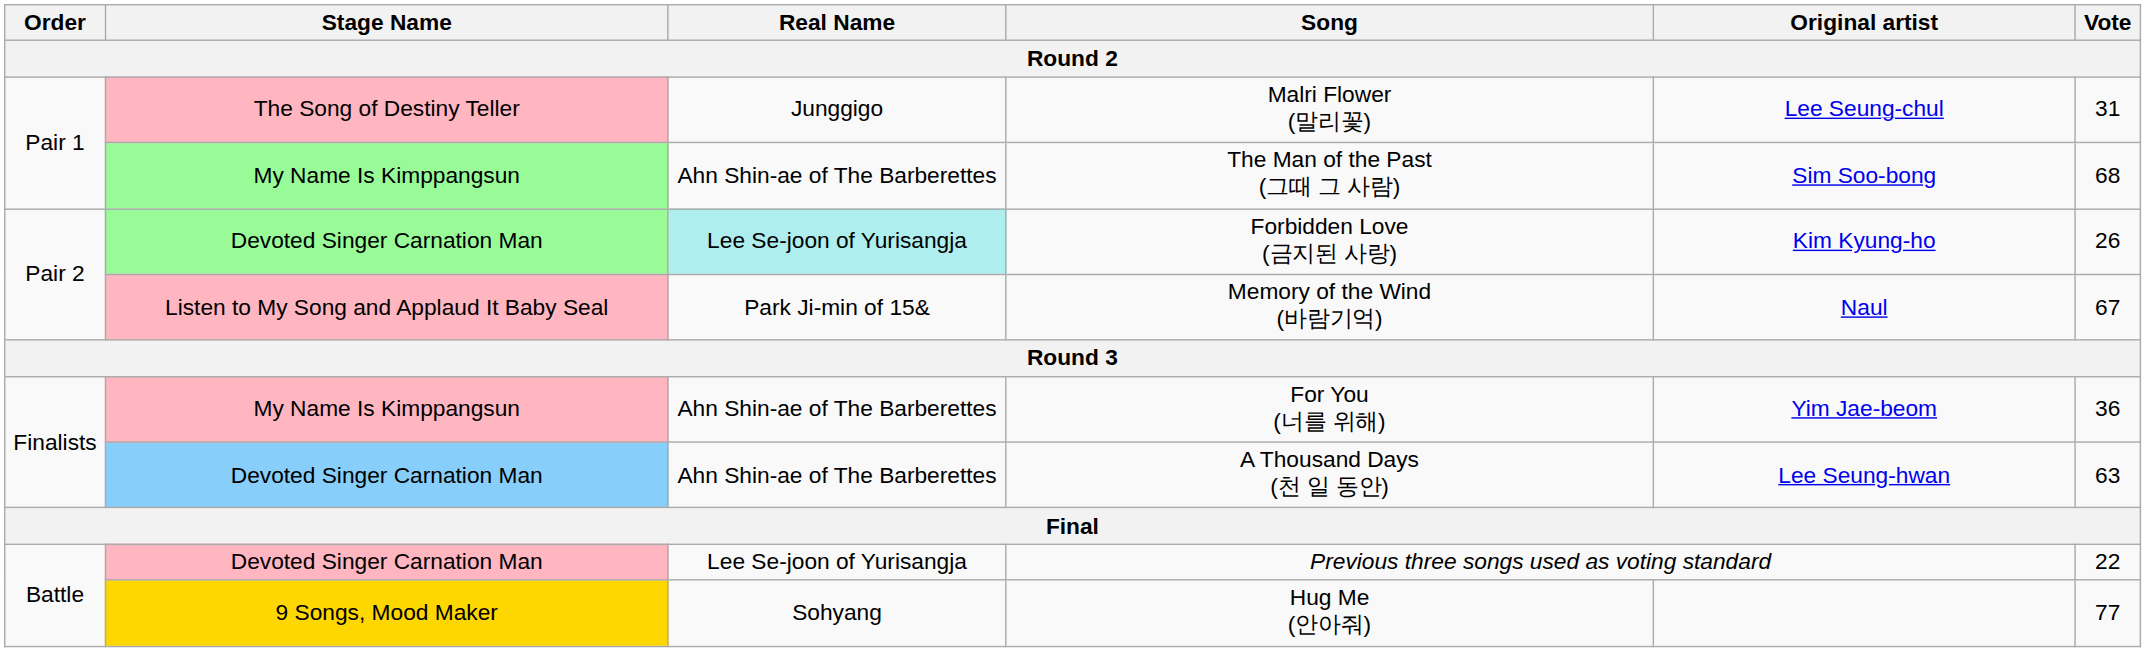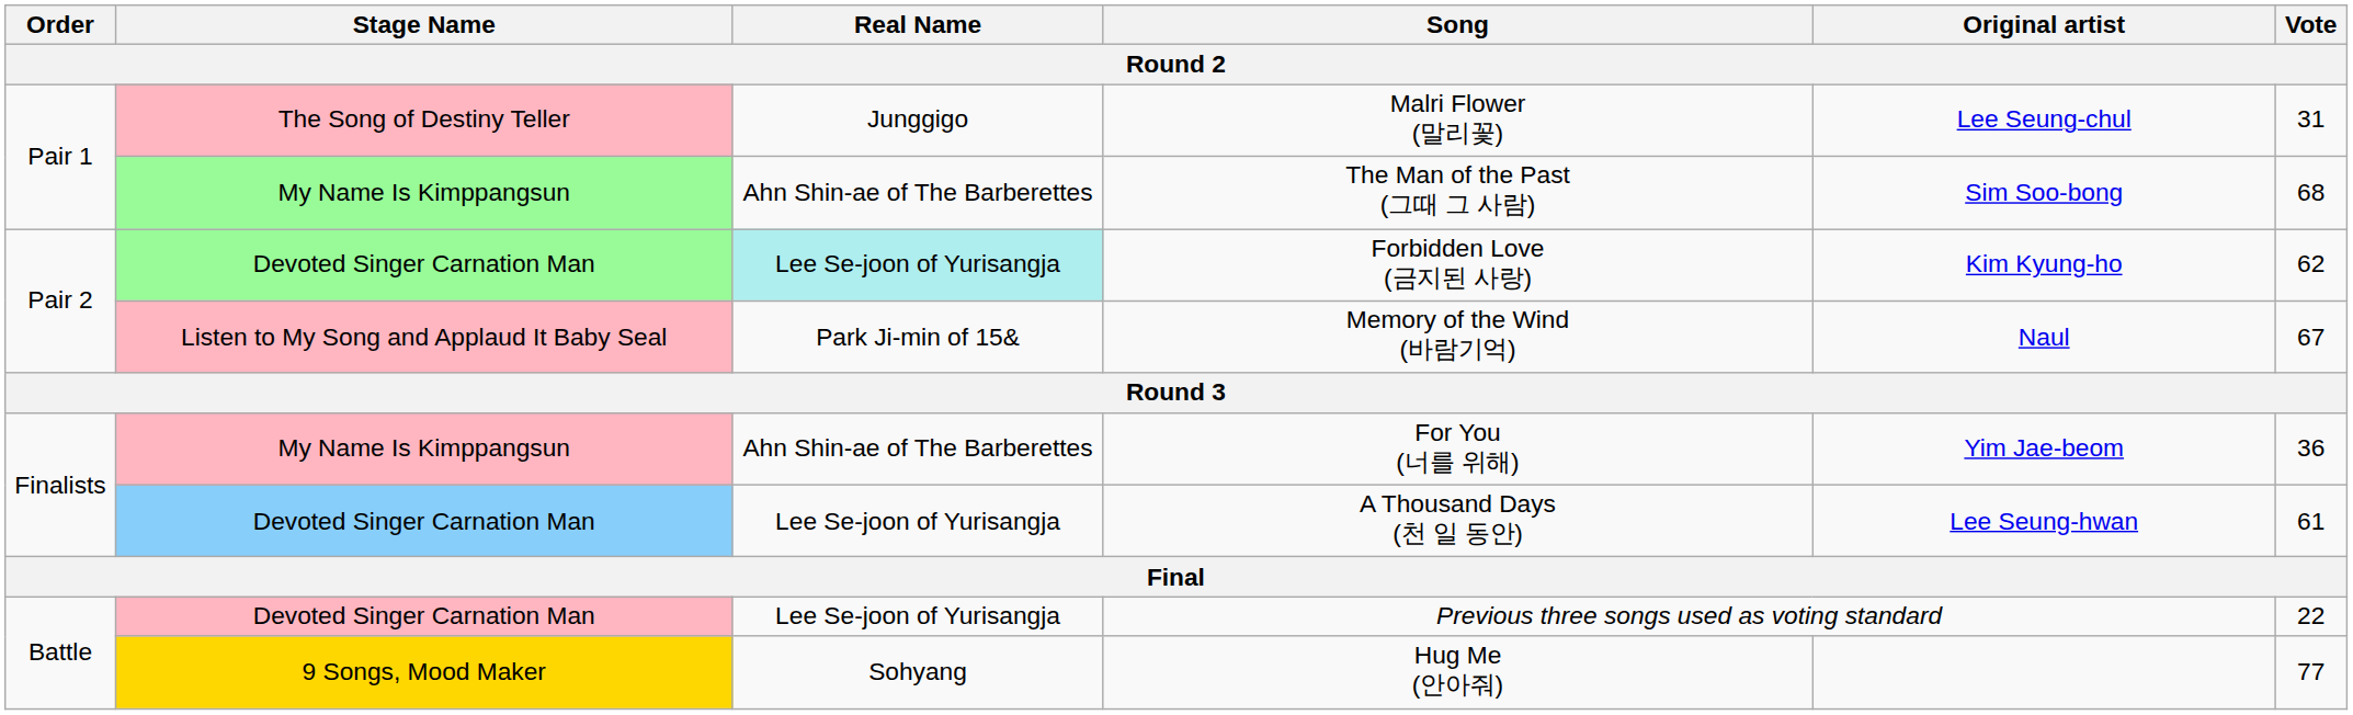Forbidden Love (금지된 사랑) | Vote: 26 -> 62
A Thousand Days (천 일 동안) | Real Name: Ahn Shin-ae of The Barberettes -> Lee Se-joon of Yurisangja
A Thousand Days (천 일 동안) | Vote: 63 -> 61
